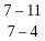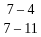rows swapped: 7 – 11 <-> 7 – 4
